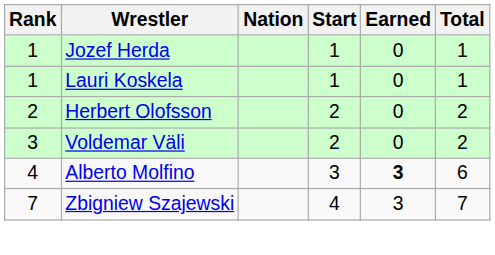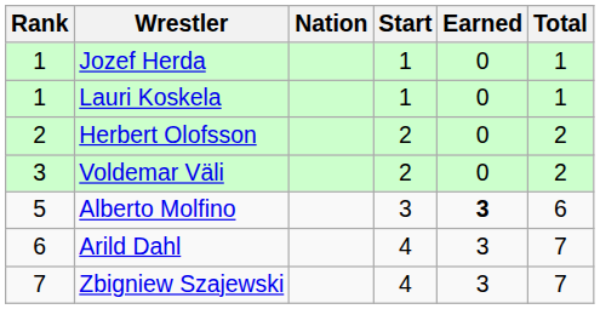Alberto Molfino | Rank: 4 -> 5
+ row: 6 | Arild Dahl | 4 | 3 | 7
